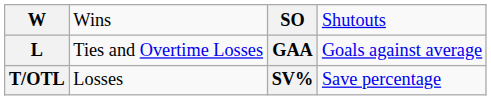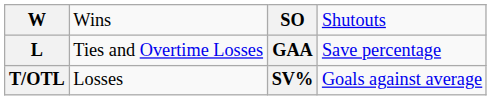L | column 4: Goals against average -> Save percentage
T/OTL | column 4: Save percentage -> Goals against average
